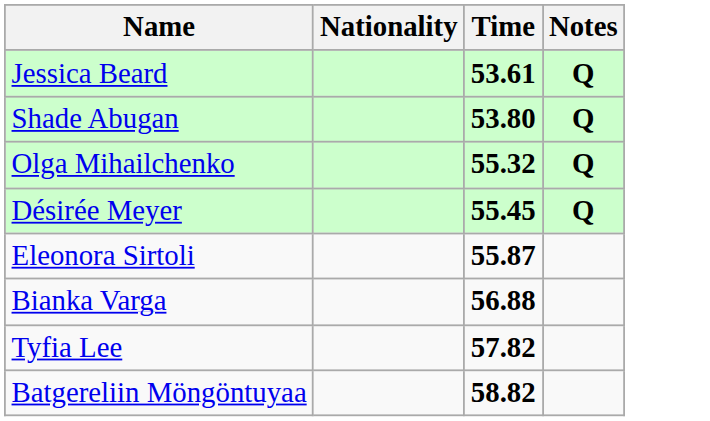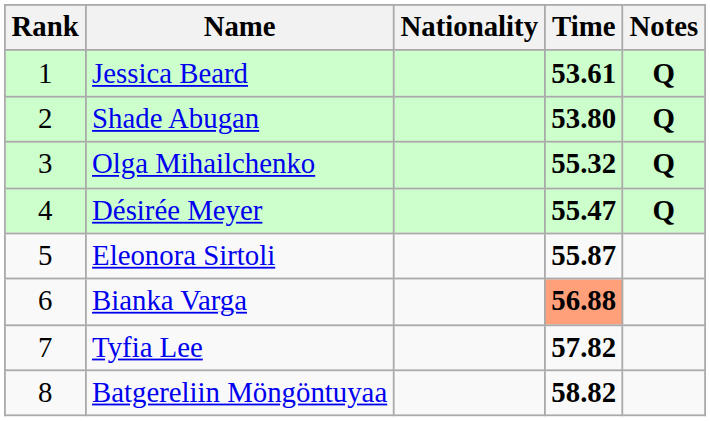+ column: Rank | 1 | 2 | 3 | 4 | 5 | 6 | 7 | 8
Désirée Meyer | Time: 55.45 -> 55.47
Bianka Varga | Time: no background -> lightsalmon background
